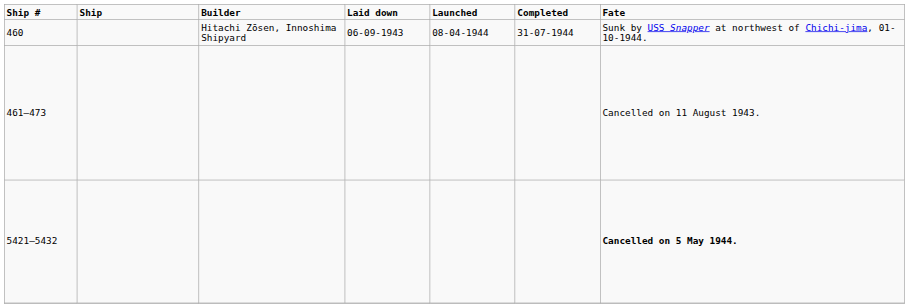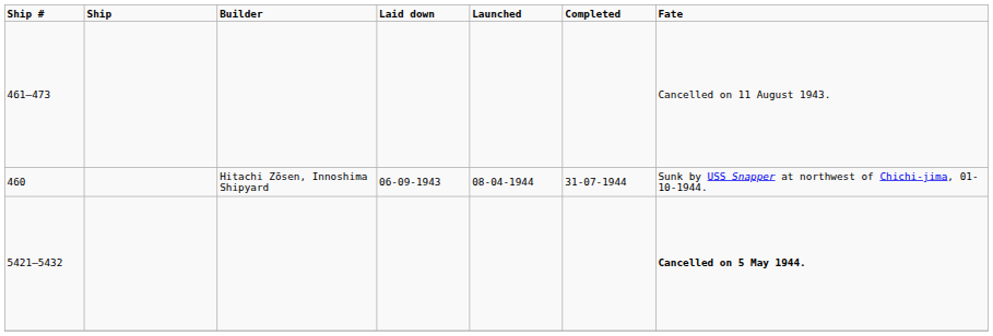rows swapped: 460 <-> 461–473
